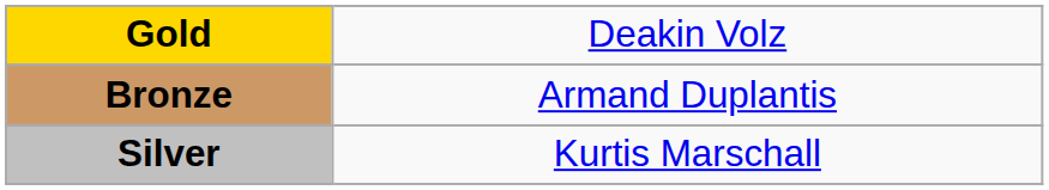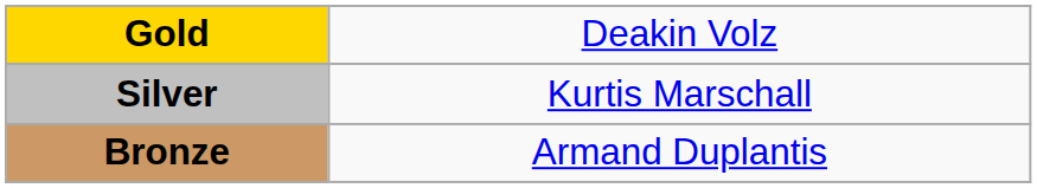rows swapped: Silver <-> Bronze
